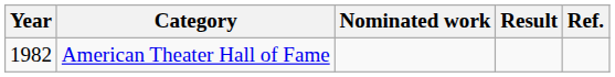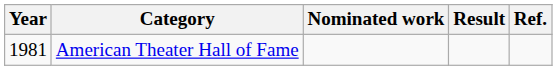American Theater Hall of Fame | Year: 1982 -> 1981
